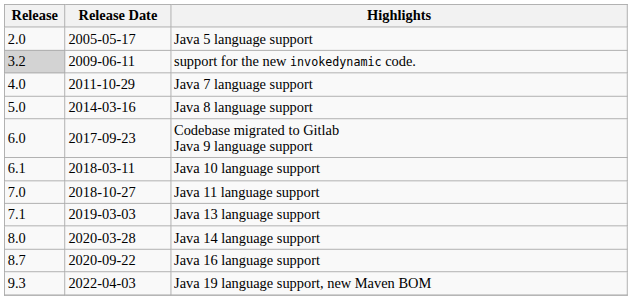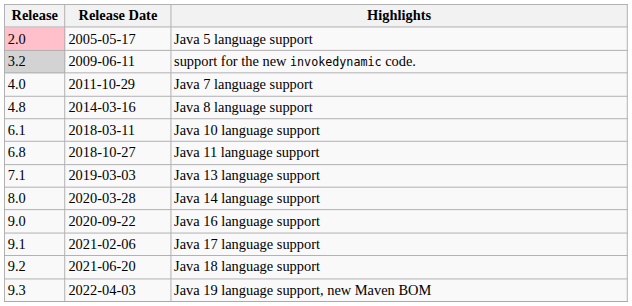Java 5 language support | Release: no background -> pink background
Java 8 language support | Release: 5.0 -> 4.8
- row: 6.0 | 2017-09-23 | Codebase migrated to Gitlab Java 9 language support
Java 11 language support | Release: 7.0 -> 6.8
Java 16 language support | Release: 8.7 -> 9.0
+ row: 9.1 | 2021-02-06 | Java 17 language support
+ row: 9.2 | 2021-06-20 | Java 18 language support
